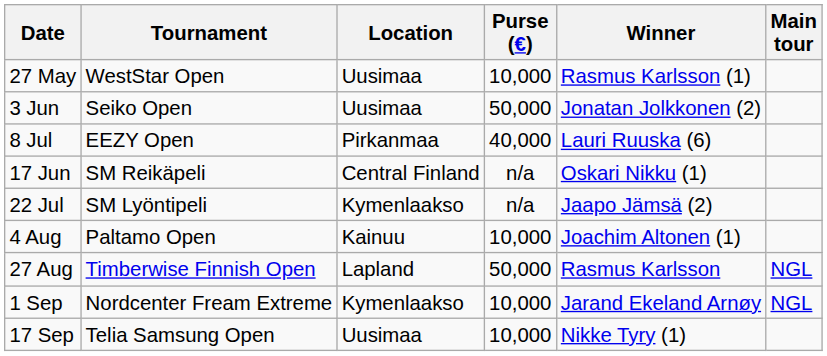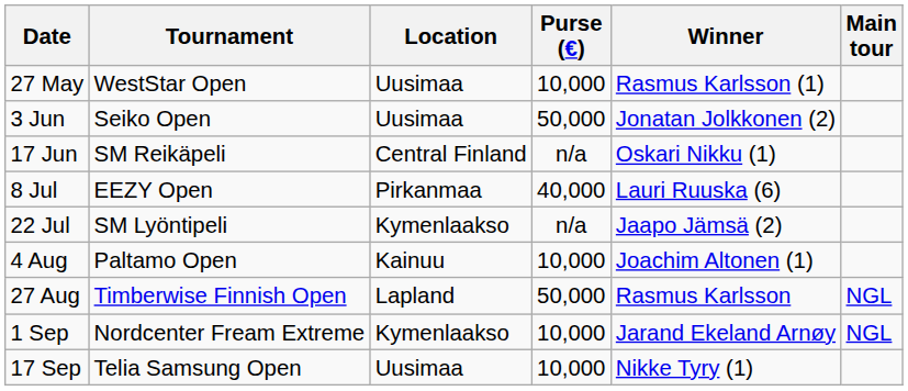rows swapped: 17 Jun <-> 8 Jul
